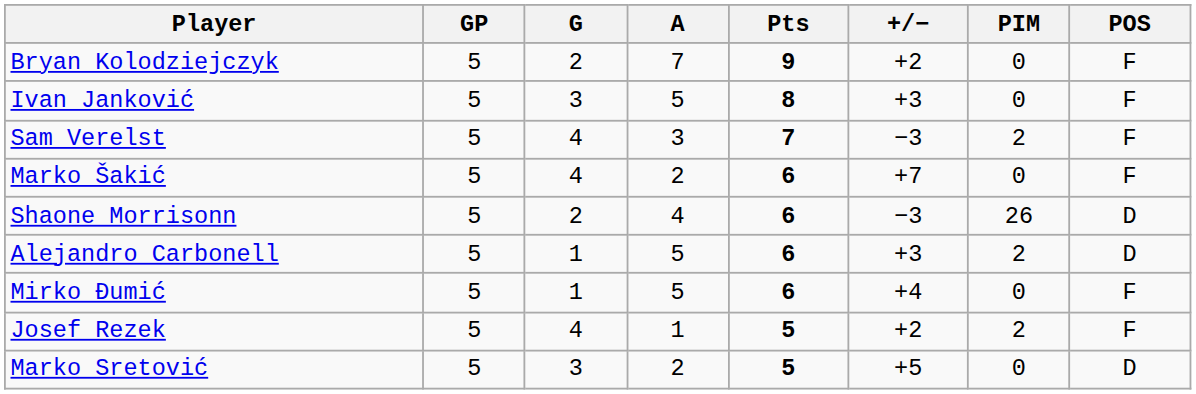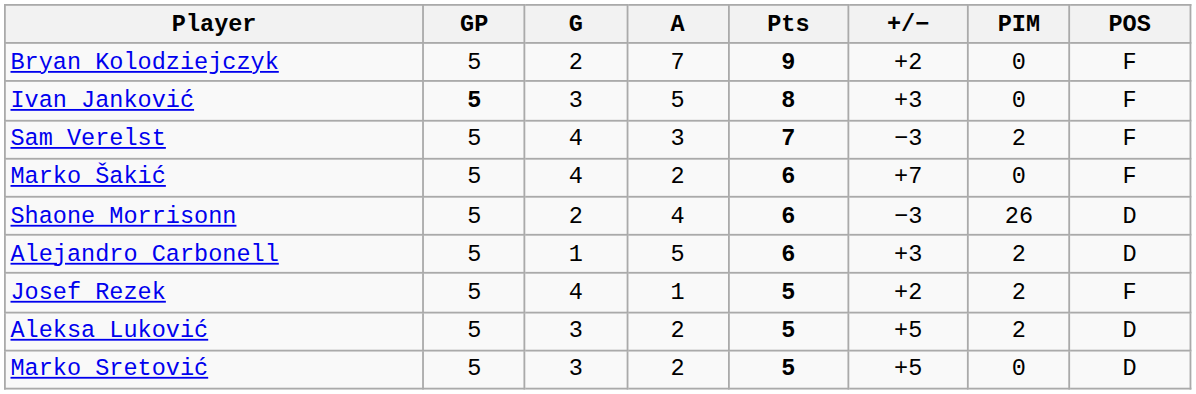Ivan Janković | GP: normal -> bold
- row: Mirko Đumić | 5 | 1 | 5 | 6 | +4 | 0 | F
+ row: Aleksa Luković | 5 | 3 | 2 | 5 | +5 | 2 | D
